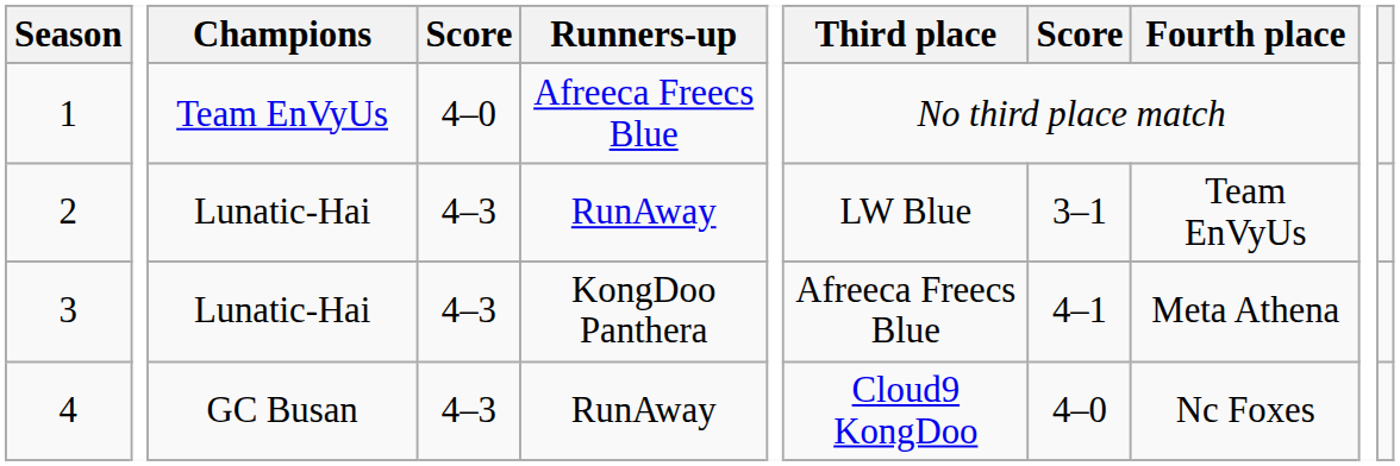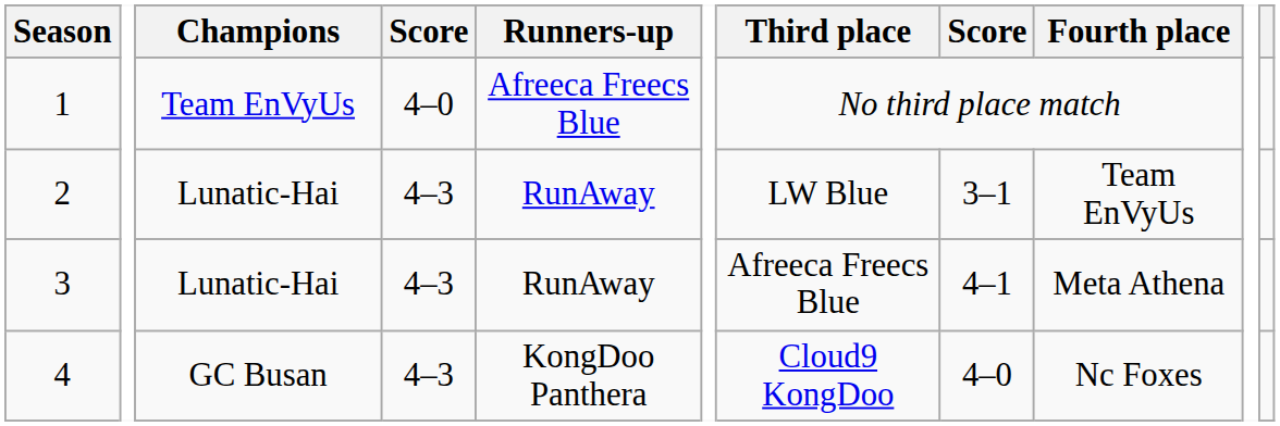3 | Runners-up: KongDoo Panthera -> RunAway
4 | Runners-up: RunAway -> KongDoo Panthera
